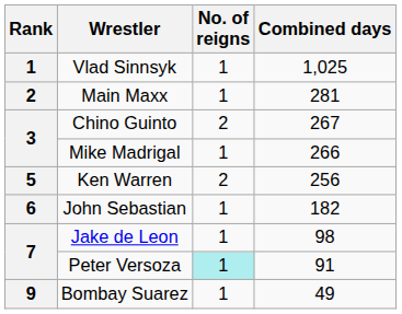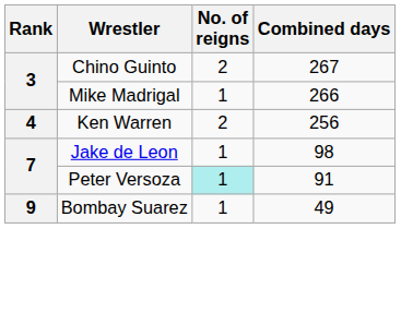- row: 1 | Vlad Sinnsyk | 1 | 1,025
- row: 2 | Main Maxx | 1 | 281
Ken Warren | Rank: 5 -> 4
- row: 6 | John Sebastian | 1 | 182
